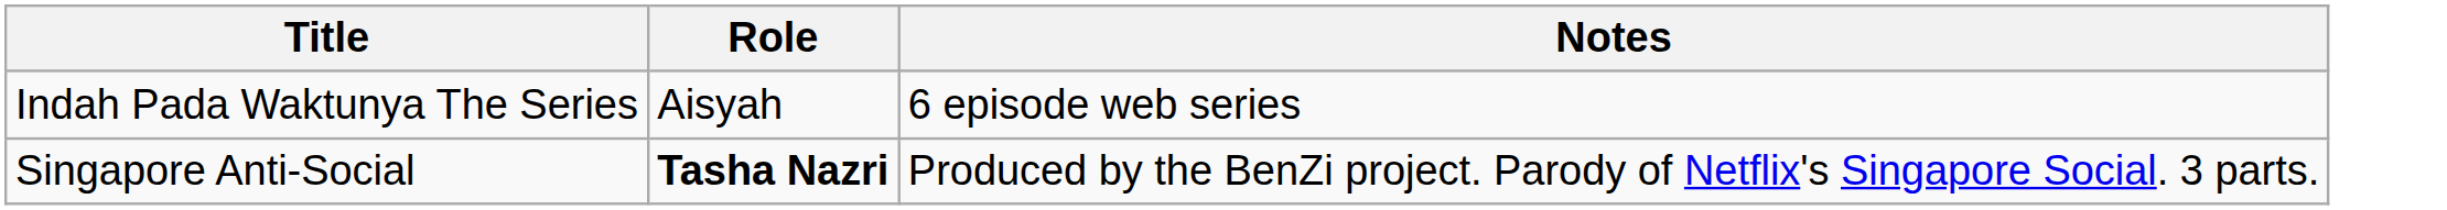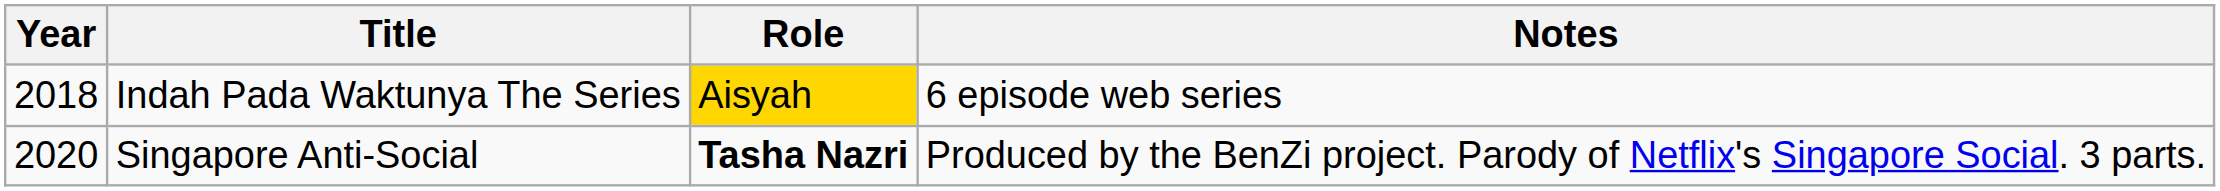+ column: Year | 2018 | 2020
Indah Pada Waktunya The Series | Role: no background -> gold background
